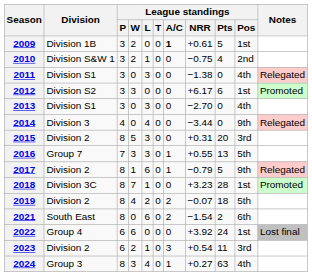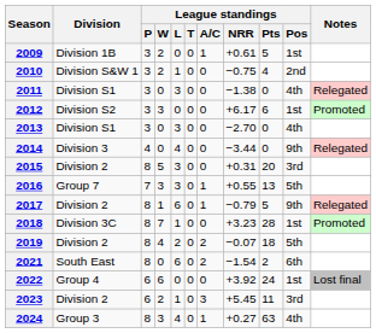2009 | League standings / A/C: bold -> normal
2023 | League standings / NRR: +0.54 -> +5.45
